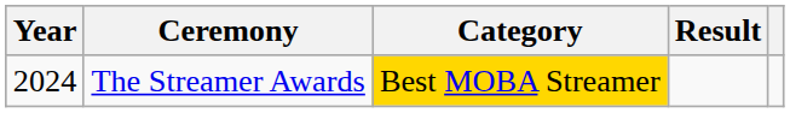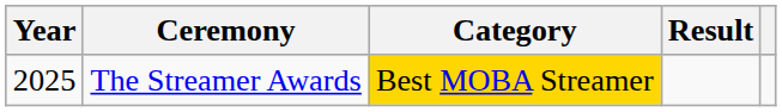The Streamer Awards | Year: 2024 -> 2025
